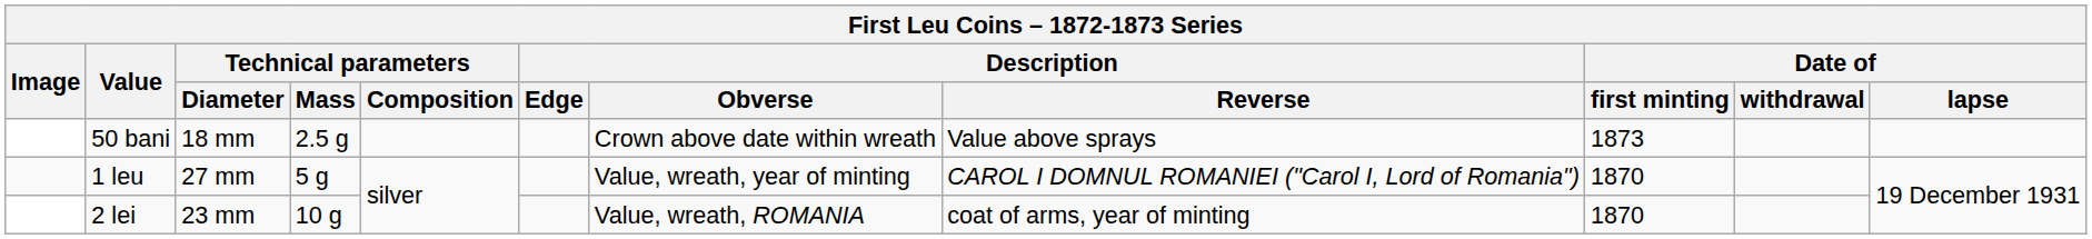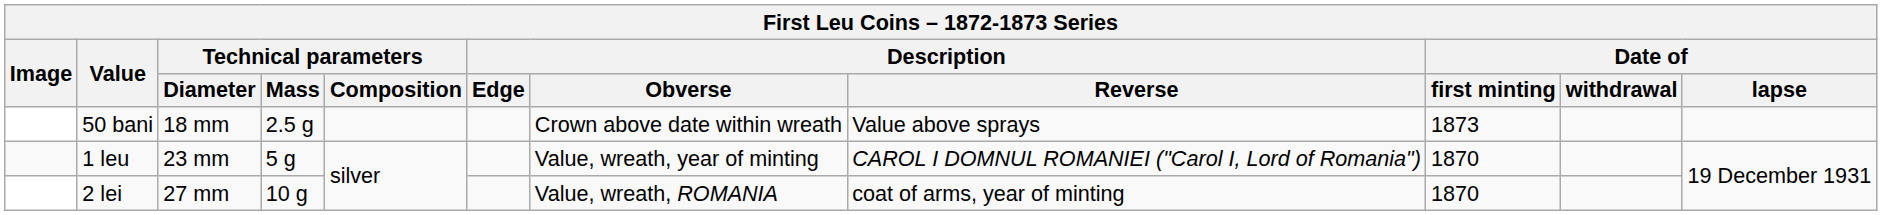1 leu | Technical parameters / Diameter: 27 mm -> 23 mm
2 lei | Technical parameters / Diameter: 23 mm -> 27 mm
